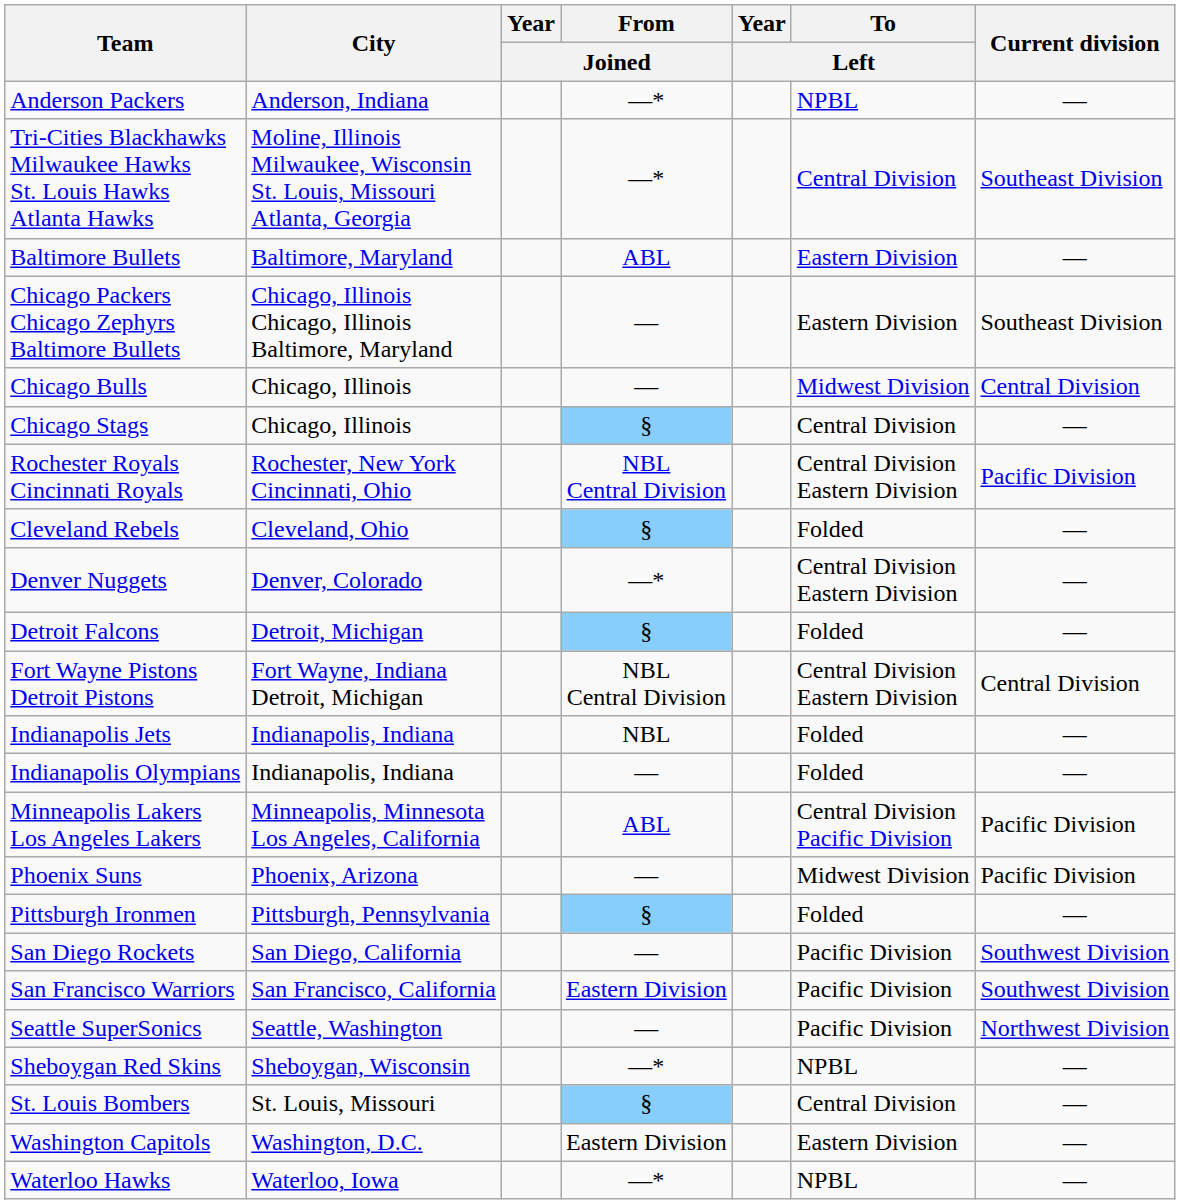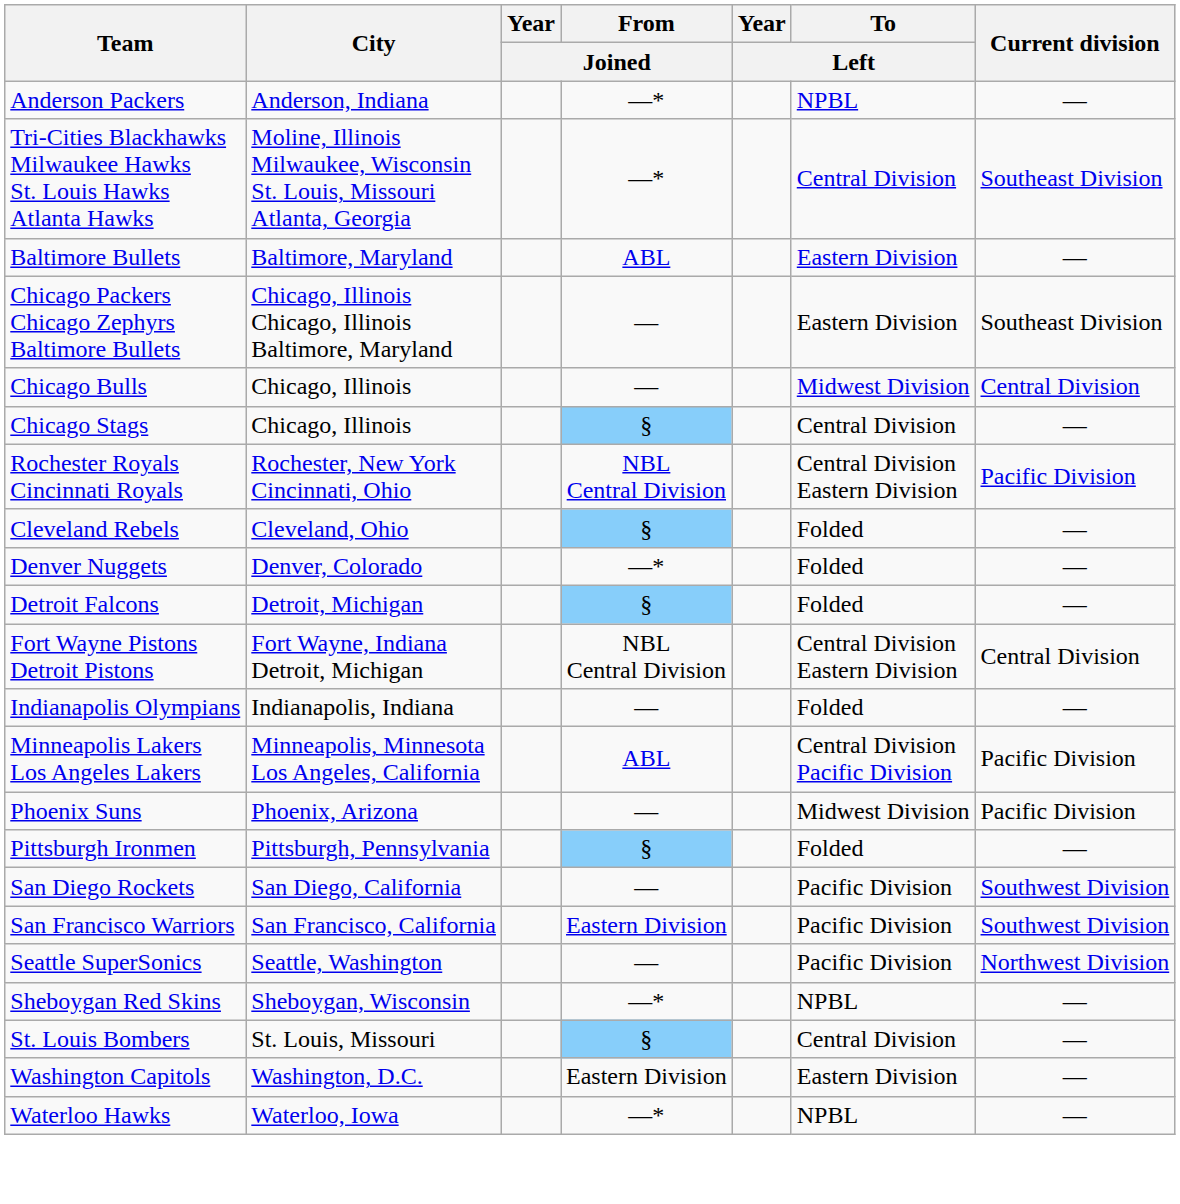Denver Nuggets | To / Left: Central Division Eastern Division -> Folded
- row: Indianapolis Jets | Indianapolis, Indiana | NBL | Folded | —
